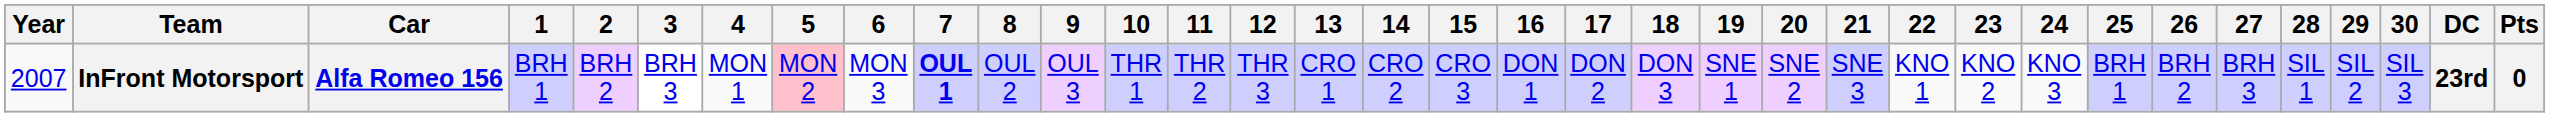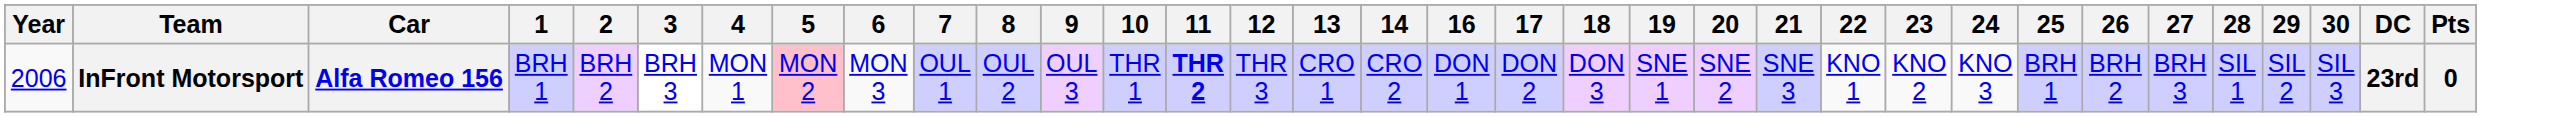- column: 15 | CRO 3
InFront Motorsport | Year: 2007 -> 2006
InFront Motorsport | 7: bold -> normal
InFront Motorsport | 11: normal -> bold
